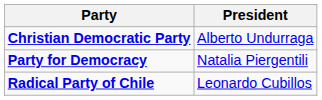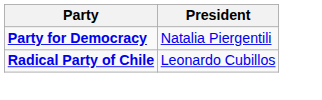- row: Christian Democratic Party | Alberto Undurraga
